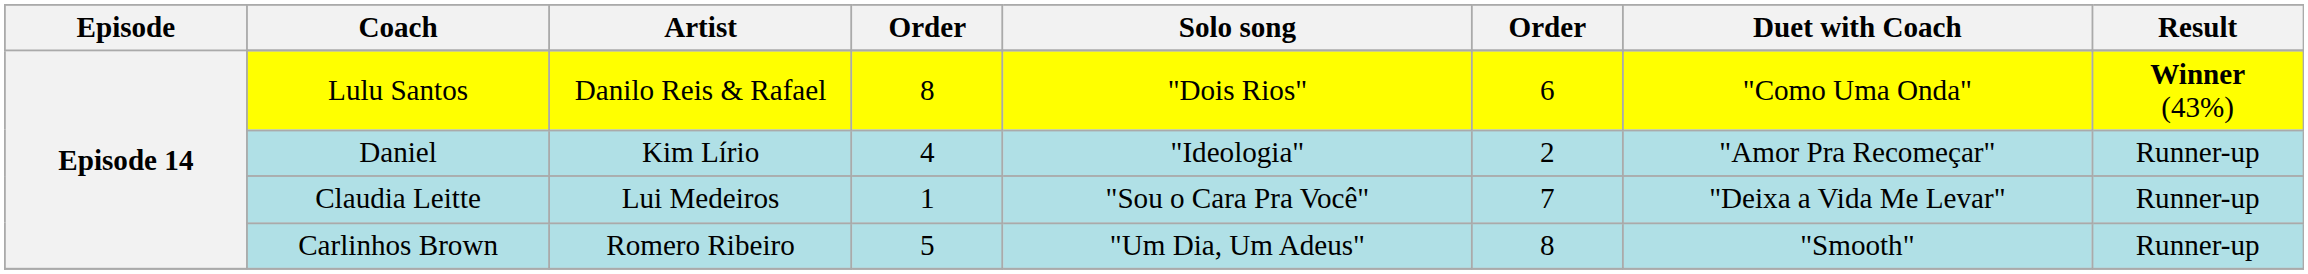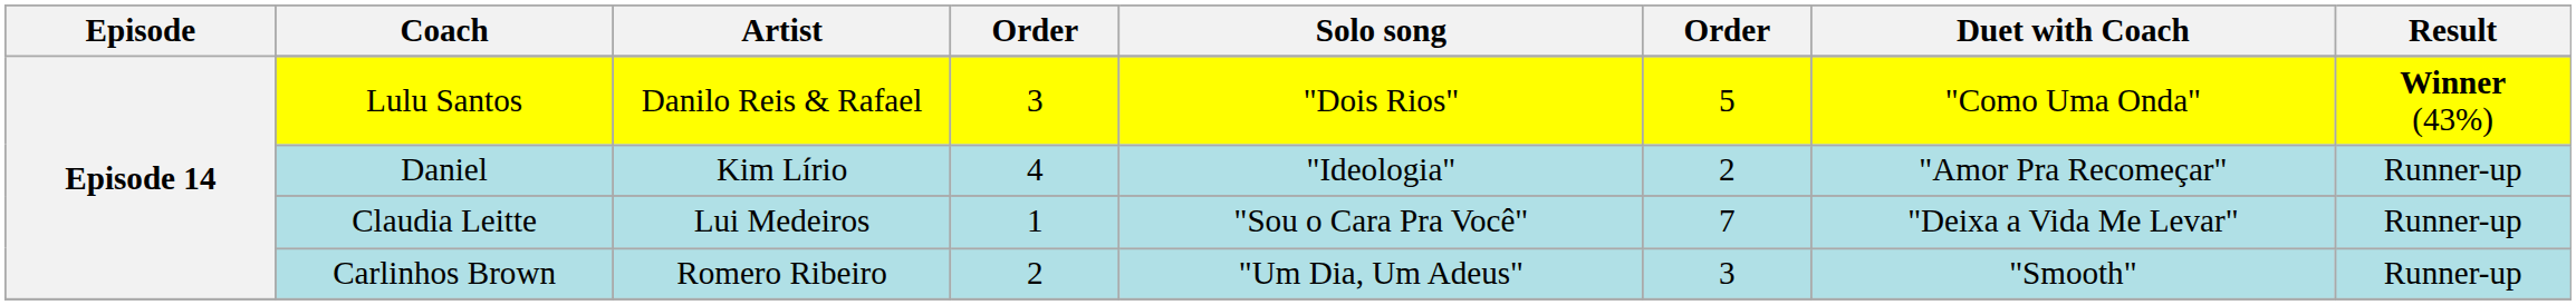Lulu Santos | column 4: 8 -> 3
Lulu Santos | column 6: 6 -> 5
Carlinhos Brown | column 4: 5 -> 2
Carlinhos Brown | column 6: 8 -> 3
